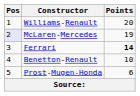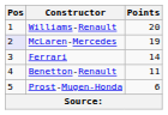Ferrari | Points: bold -> normal
Benetton-Renault | Points: 10 -> 11
